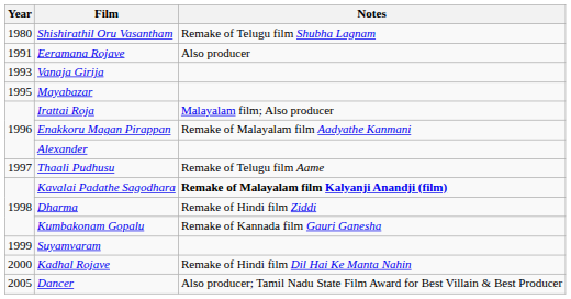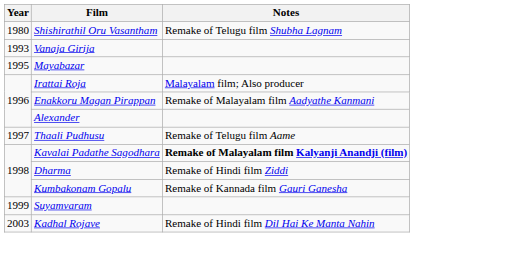- row: 1991 | Eeramana Rojave | Also producer
Kadhal Rojave | Year: 2000 -> 2003
- row: 2005 | Dancer | Also producer; Tamil Nadu State Film Award for Best Villain & Best Producer
